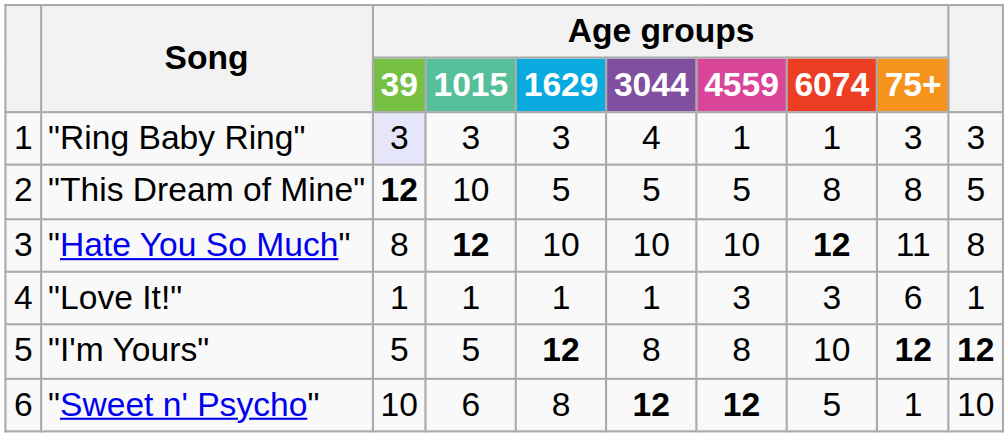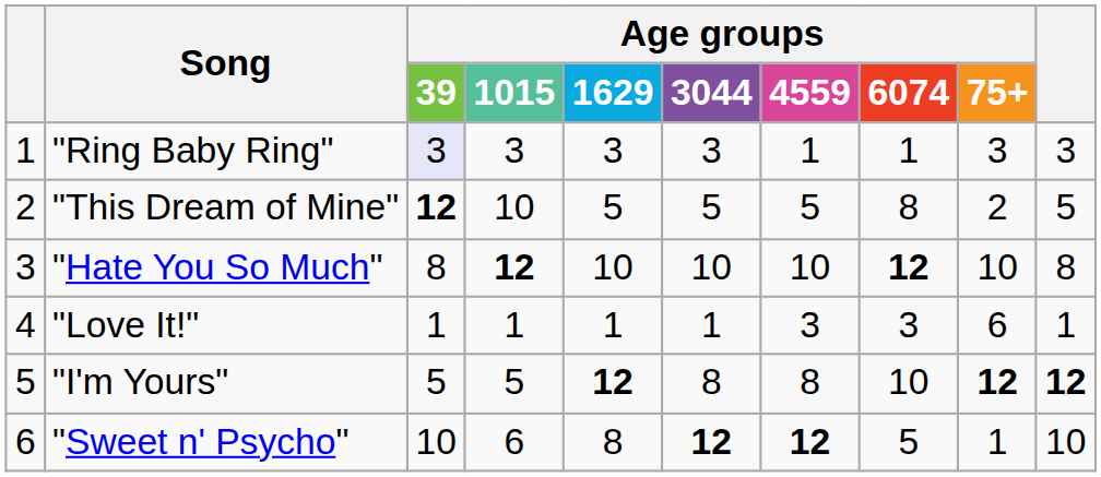"Ring Baby Ring" | Age groups / 3044: 4 -> 3
"This Dream of Mine" | Age groups / 75+: 8 -> 2
"Hate You So Much" | Age groups / 75+: 11 -> 10
